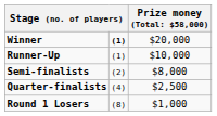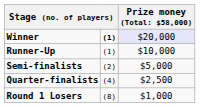Winner | column 3: no background -> lavender background
Semi-finalists | column 3: $8,000 -> $5,000
